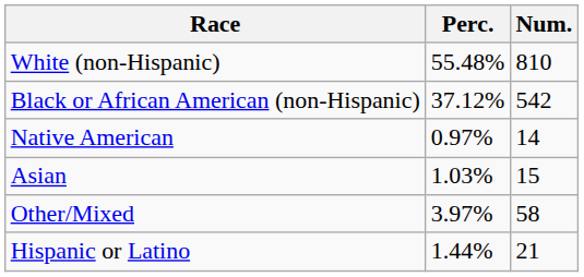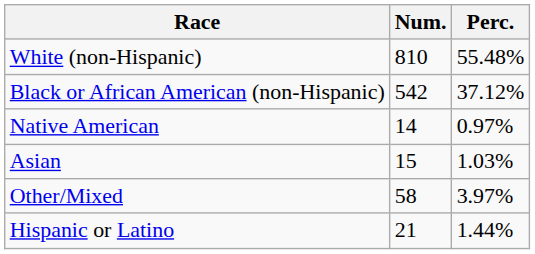columns swapped: Num. <-> Perc.
